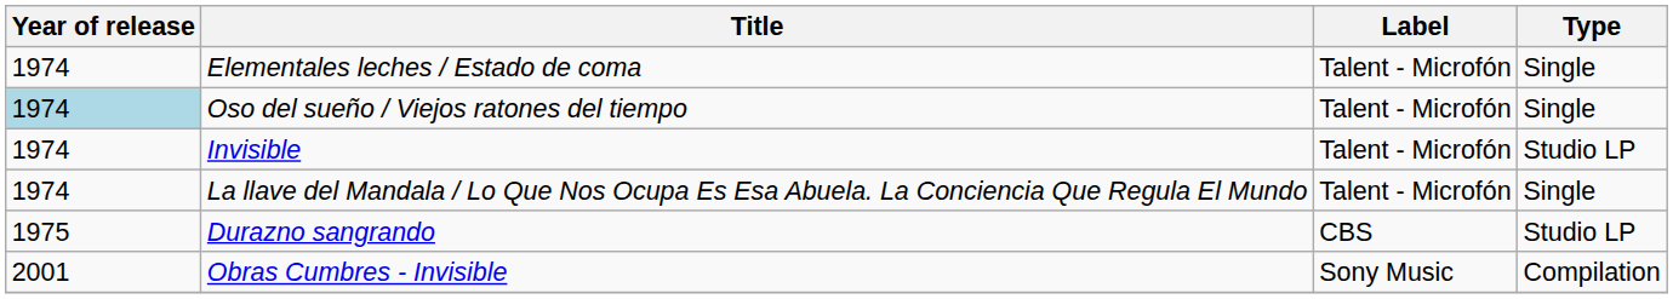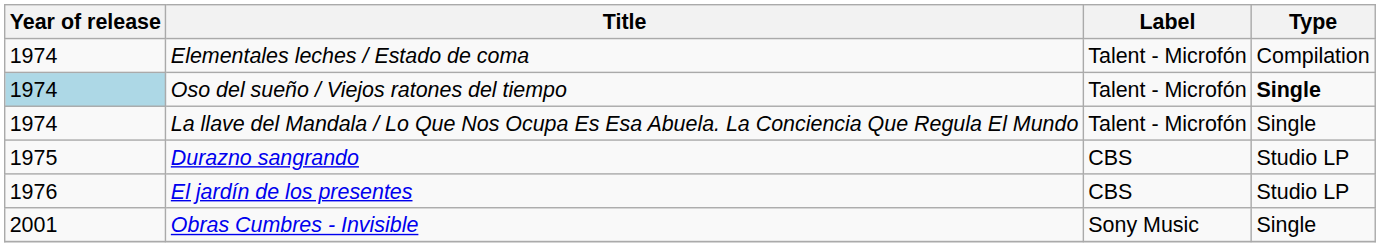Elementales leches / Estado de coma | Type: Single -> Compilation
Oso del sueño / Viejos ratones del tiempo | Type: normal -> bold
- row: 1974 | Invisible | Talent - Microfón | Studio LP
+ row: 1976 | El jardín de los presentes | CBS | Studio LP
Obras Cumbres - Invisible | Type: Compilation -> Single
